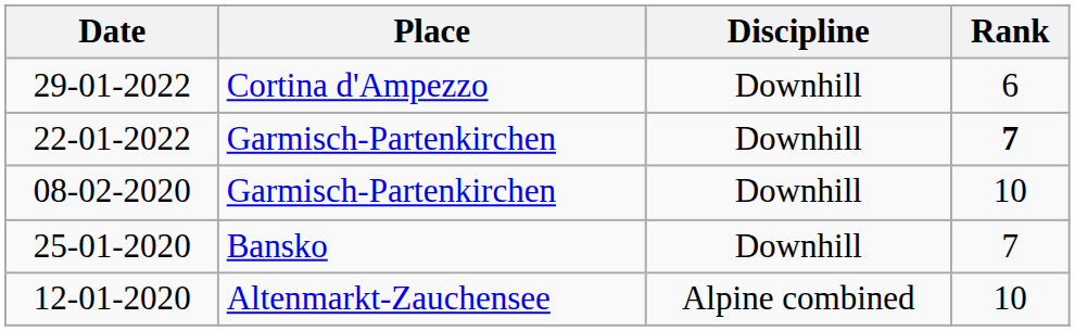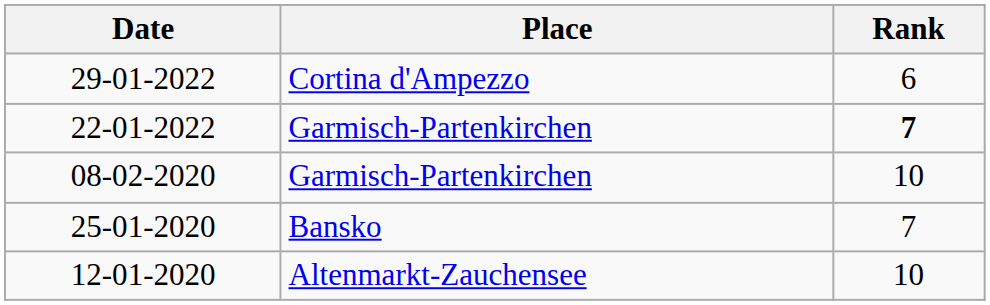- column: Discipline | Downhill | Downhill | Downhill | Downhill | Alpine combined
